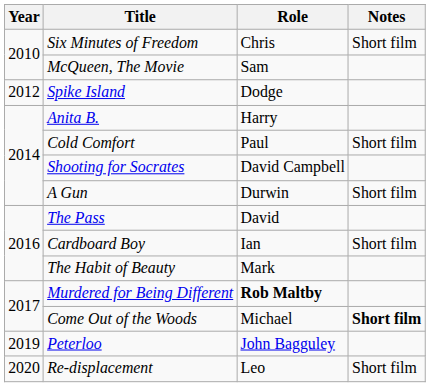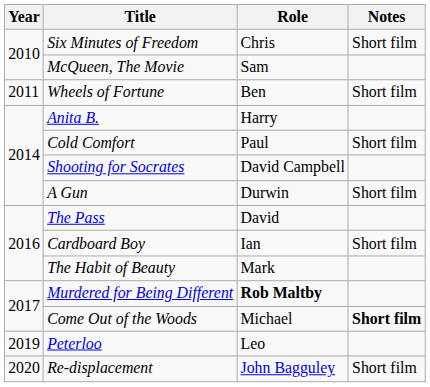+ row: 2011 | Wheels of Fortune | Ben | Short film
- row: 2012 | Spike Island | Dodge
Peterloo | Role: John Bagguley -> Leo
Re-displacement | Role: Leo -> John Bagguley
